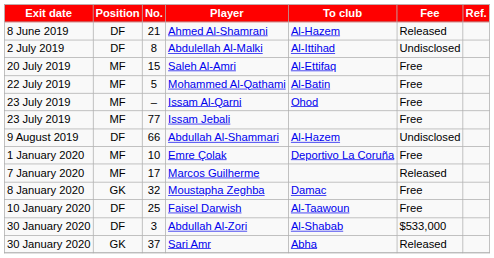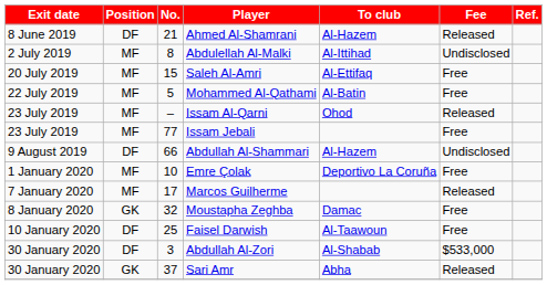Abdulellah Al-Malki | Position: DF -> MF
Issam Al-Qarni | Fee: Free -> Released
